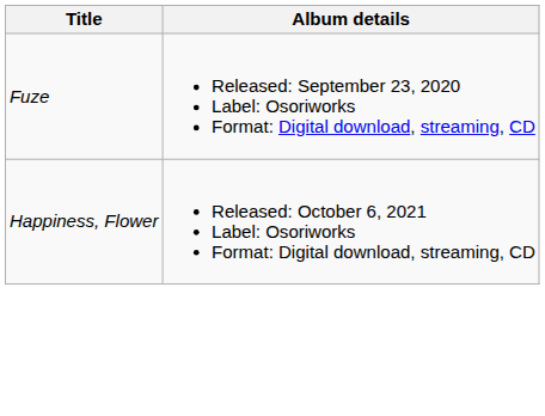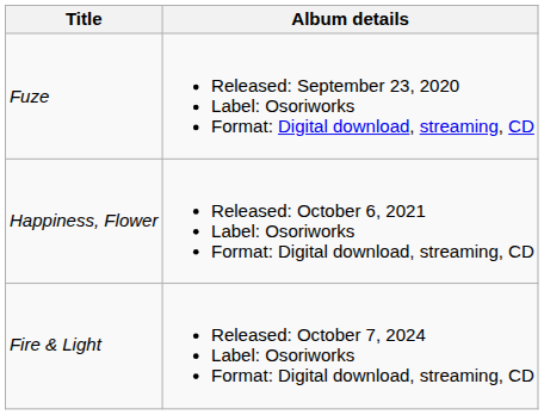+ row: Fire & Light | Released: October 7, 2024 Label: Osoriworks Format: Digital download, streaming, CD
